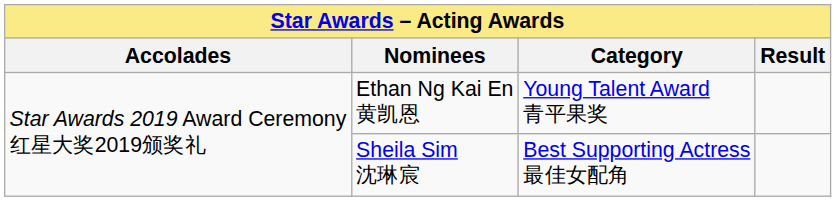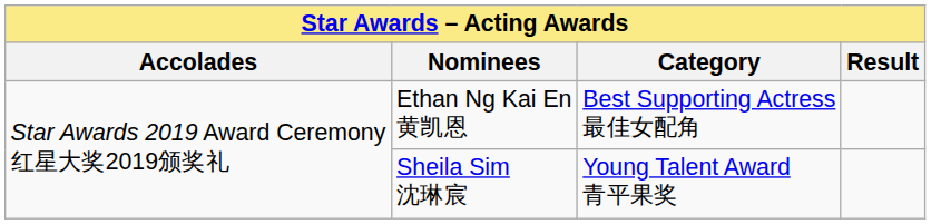Ethan Ng Kai En 黄凯恩 | Category: Young Talent Award 青平果奖 -> Best Supporting Actress 最佳女配角
Sheila Sim 沈琳宸 | Category: Best Supporting Actress 最佳女配角 -> Young Talent Award 青平果奖
